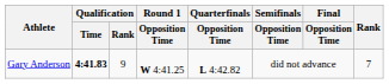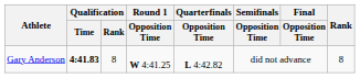Gary Anderson | Qualification / Rank: 9 -> 8
Gary Anderson | Rank: 7 -> 8
